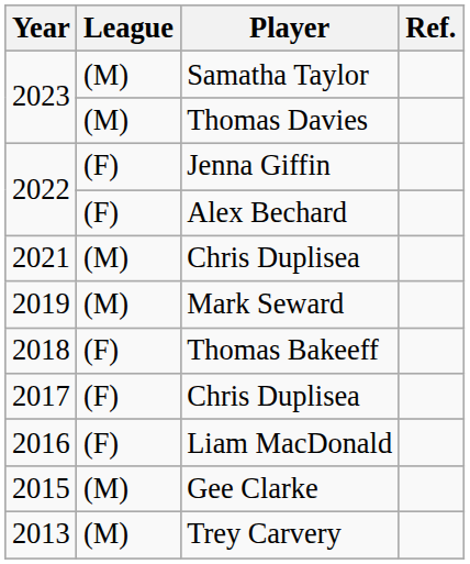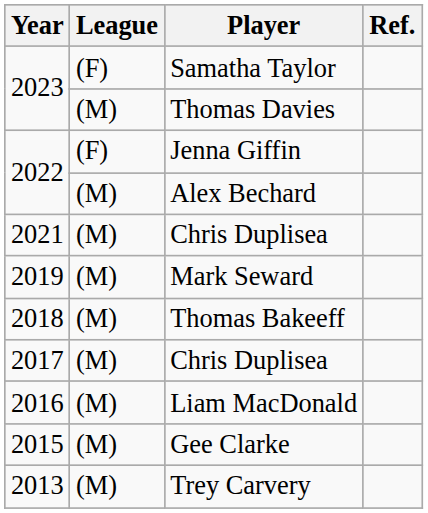Samatha Taylor | League: (M) -> (F)
Alex Bechard | League: (F) -> (M)
Thomas Bakeeff | League: (F) -> (M)
2017 / Chris Duplisea | League: (F) -> (M)
Liam MacDonald | League: (F) -> (M)
